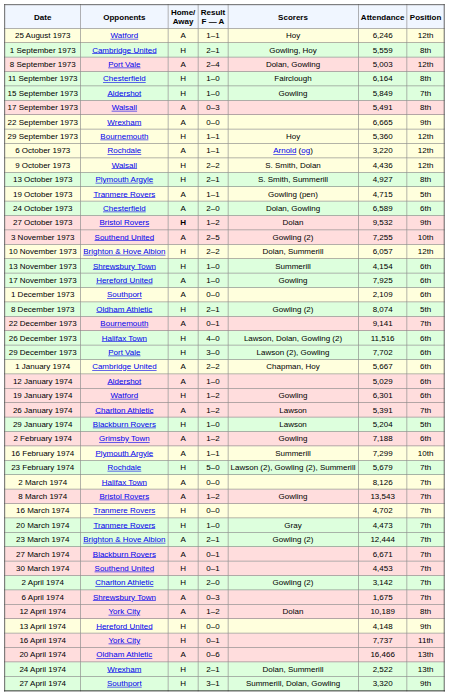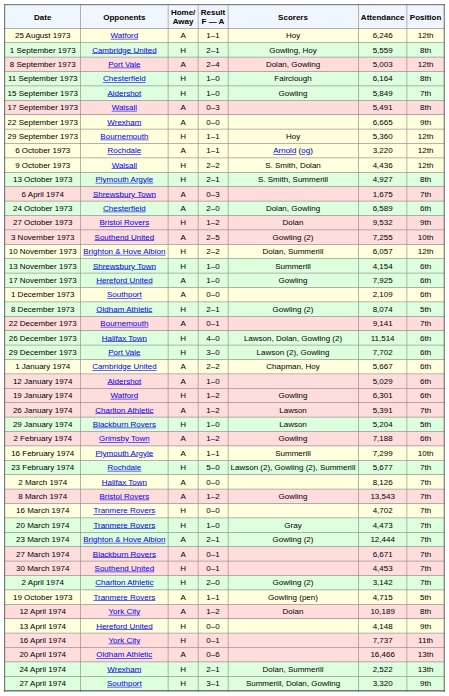rows swapped: 19 October 1973 <-> 6 April 1974
27 October 1973 | Home/ Away: bold -> normal
26 December 1973 | Attendance: 11,516 -> 11,514
23 February 1974 | Attendance: 5,679 -> 5,677
